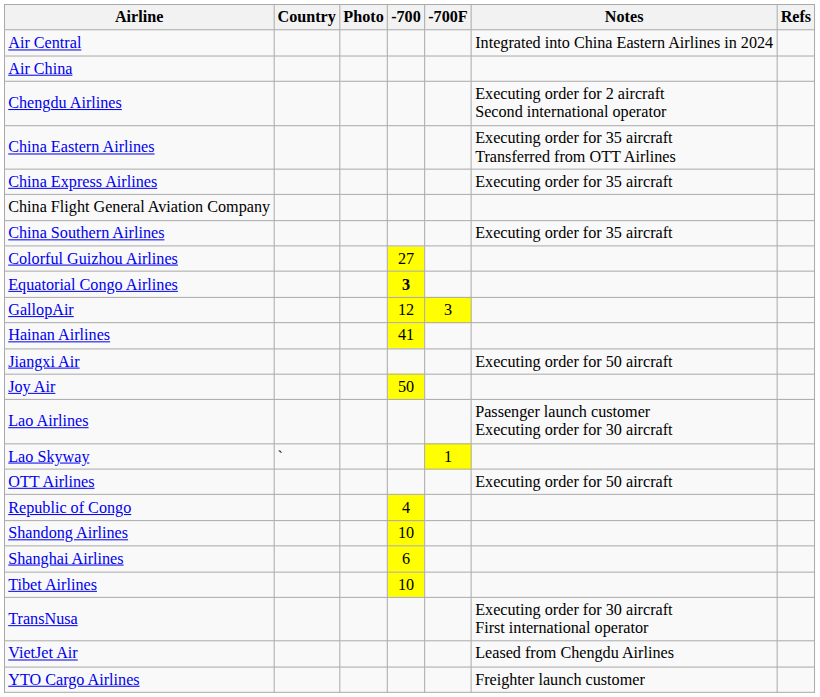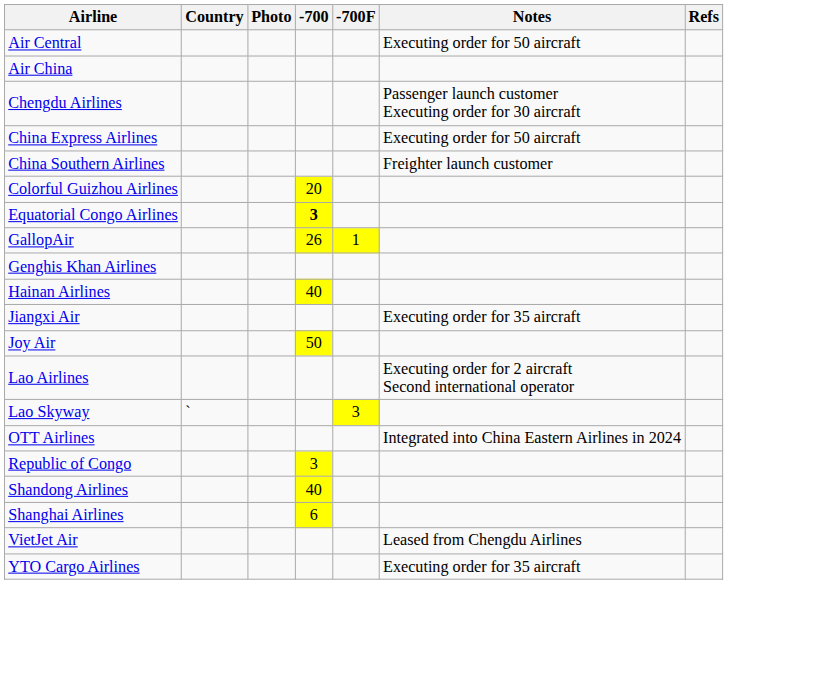Air Central | Notes: Integrated into China Eastern Airlines in 2024 -> Executing order for 50 aircraft
Chengdu Airlines | Notes: Executing order for 2 aircraft Second international operator -> Passenger launch customer Executing order for 30 aircraft
- row: China Eastern Airlines | Executing order for 35 aircraft Transferred from OTT Airlines
China Express Airlines | Notes: Executing order for 35 aircraft -> Executing order for 50 aircraft
- row: China Flight General Aviation Company
China Southern Airlines | Notes: Executing order for 35 aircraft -> Freighter launch customer
Colorful Guizhou Airlines | -700: 27 -> 20
GallopAir | -700: 12 -> 26
GallopAir | -700F: 3 -> 1
+ row: Genghis Khan Airlines
Hainan Airlines | -700: 41 -> 40
Jiangxi Air | Notes: Executing order for 50 aircraft -> Executing order for 35 aircraft
Lao Airlines | Notes: Passenger launch customer Executing order for 30 aircraft -> Executing order for 2 aircraft Second international operator
Lao Skyway | -700F: 1 -> 3
OTT Airlines | Notes: Executing order for 50 aircraft -> Integrated into China Eastern Airlines in 2024
Republic of Congo | -700: 4 -> 3
Shandong Airlines | -700: 10 -> 40
- row: Tibet Airlines | 10
- row: TransNusa | Executing order for 30 aircraft First international operator
YTO Cargo Airlines | Notes: Freighter launch customer -> Executing order for 35 aircraft
